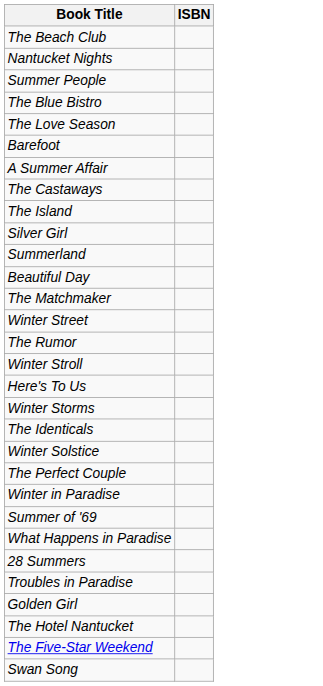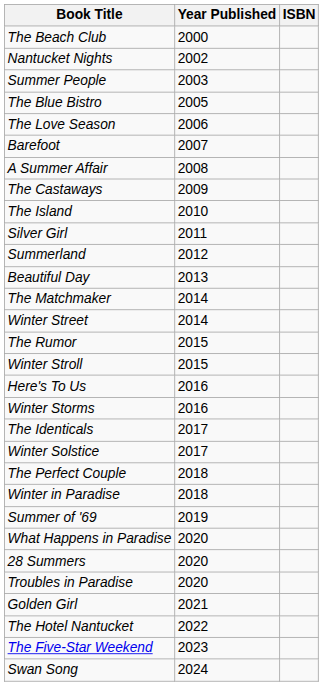+ column: Year Published | 2000 | 2002 | 2003 | 2005 | 2006 | 2007 | 2008 | 2009 | 2010 | 2011 | 2012 | 2013 | 2014 | 2014 | 2015 | 2015 | 2016 | 2016 | 2017 | 2017 | 2018 | 2018 | 2019 | 2020 | 2020 | 2020 | 2021 | 2022 | 2023 | 2024
